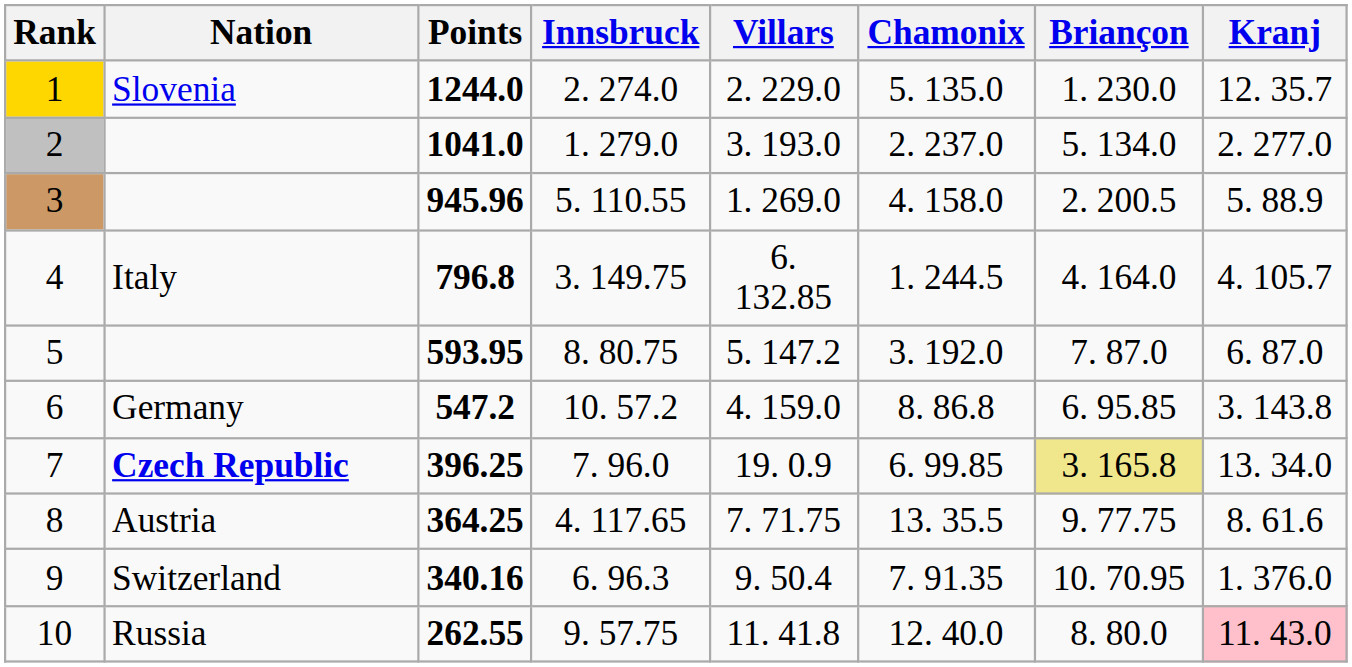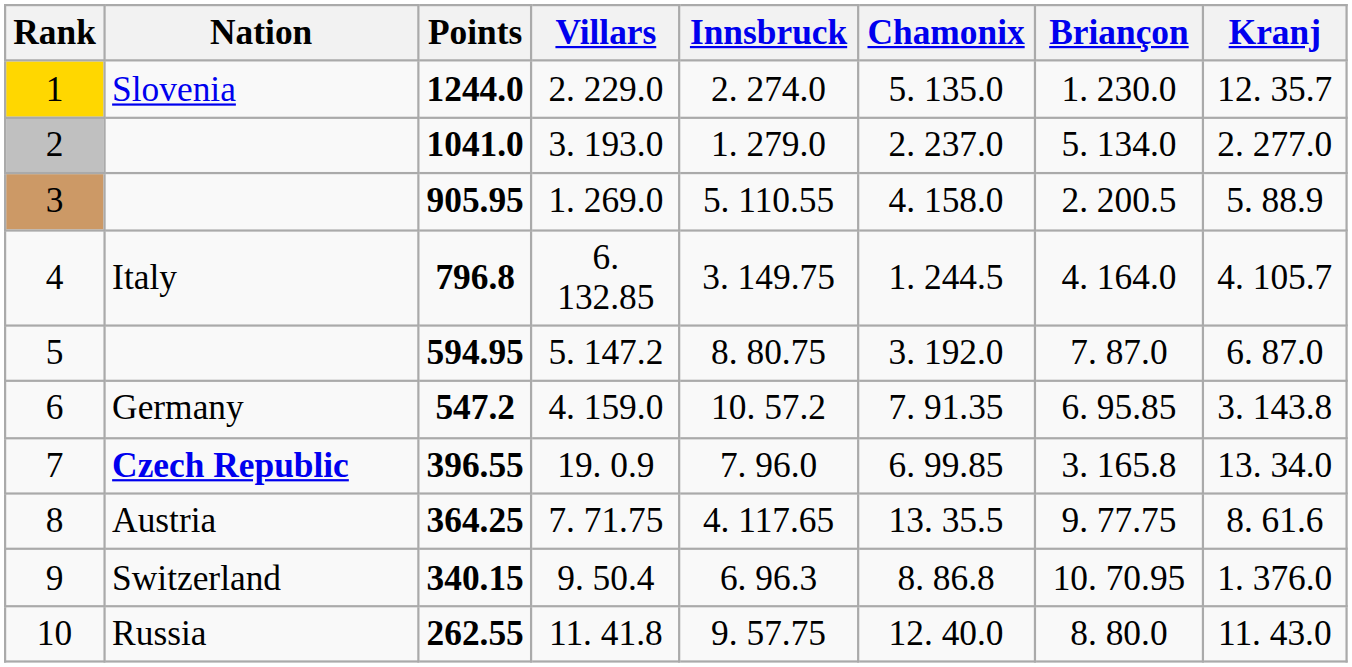columns swapped: Innsbruck <-> Villars
3 | Points: 945.96 -> 905.95
5 | Points: 593.95 -> 594.95
6 | Chamonix: 8. 86.8 -> 7. 91.35
7 | Points: 396.25 -> 396.55
7 | Briançon: khaki background -> no background
9 | Points: 340.16 -> 340.15
9 | Chamonix: 7. 91.35 -> 8. 86.8
10 | Kranj: pink background -> no background
